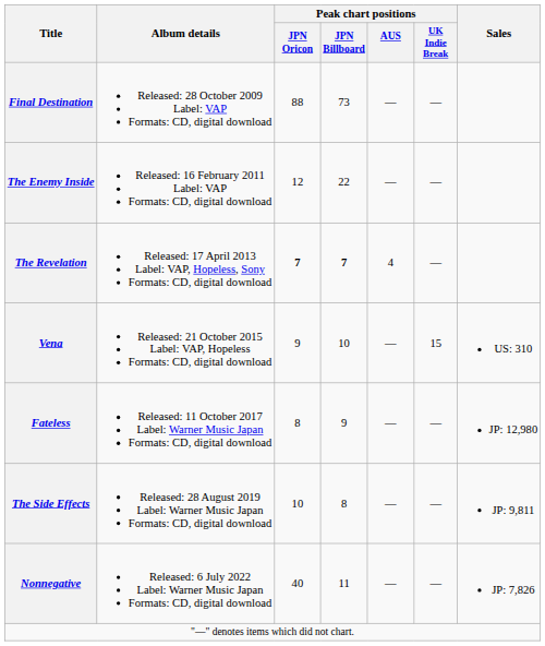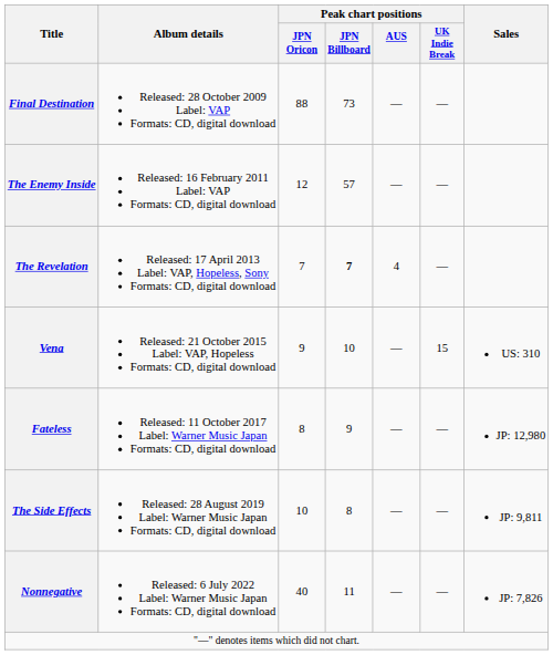The Enemy Inside | Peak chart positions / JPN Billboard: 22 -> 57
The Revelation | Peak chart positions / JPN Oricon: bold -> normal
